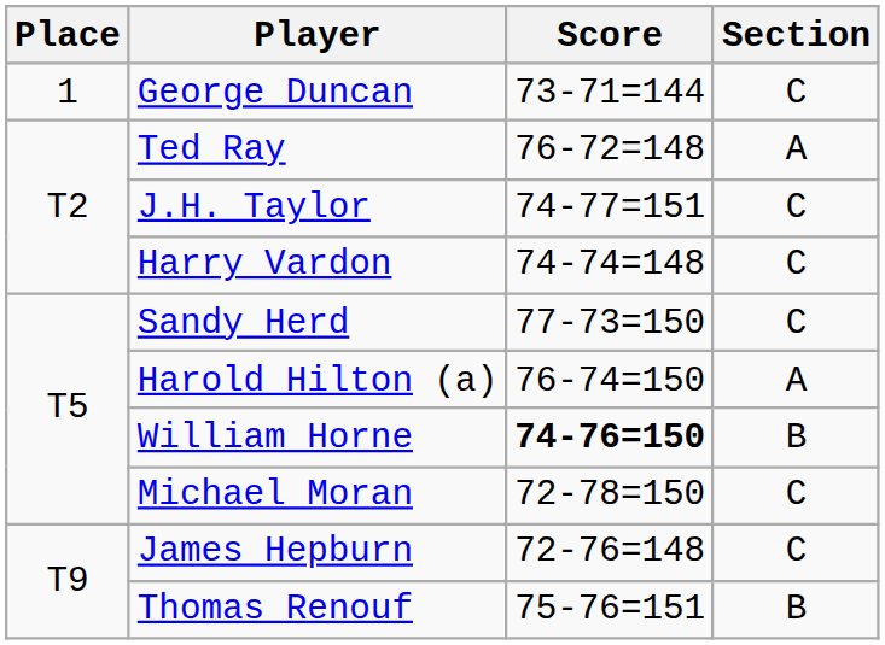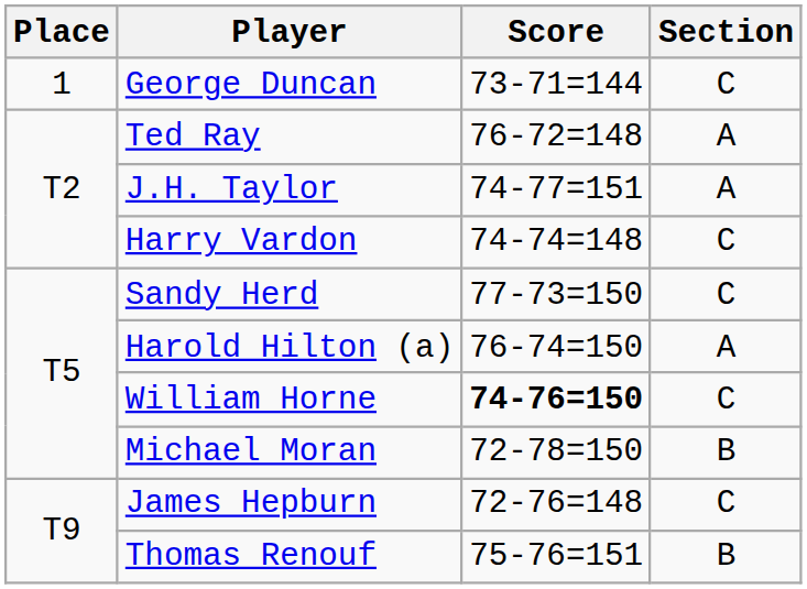J.H. Taylor | Section: C -> A
William Horne | Section: B -> C
Michael Moran | Section: C -> B
